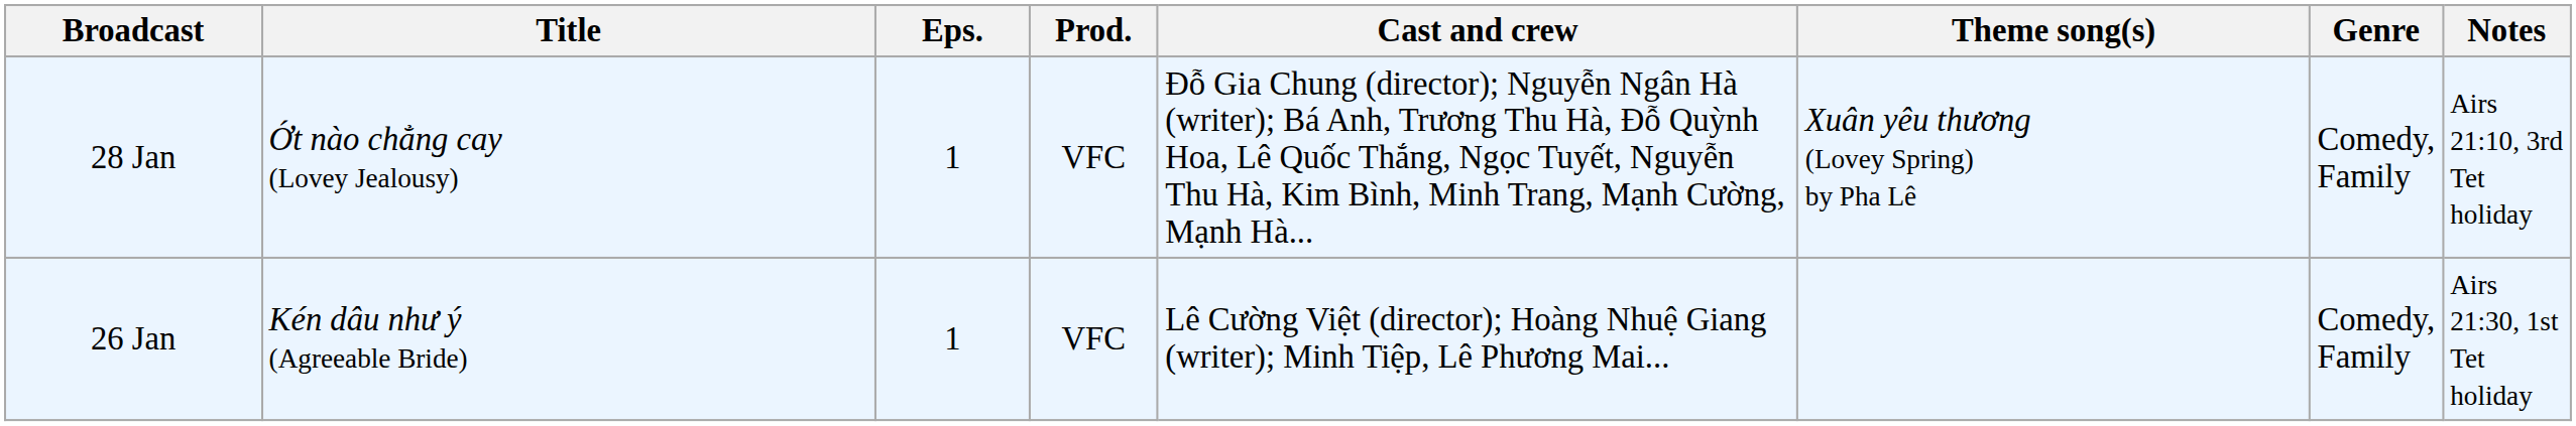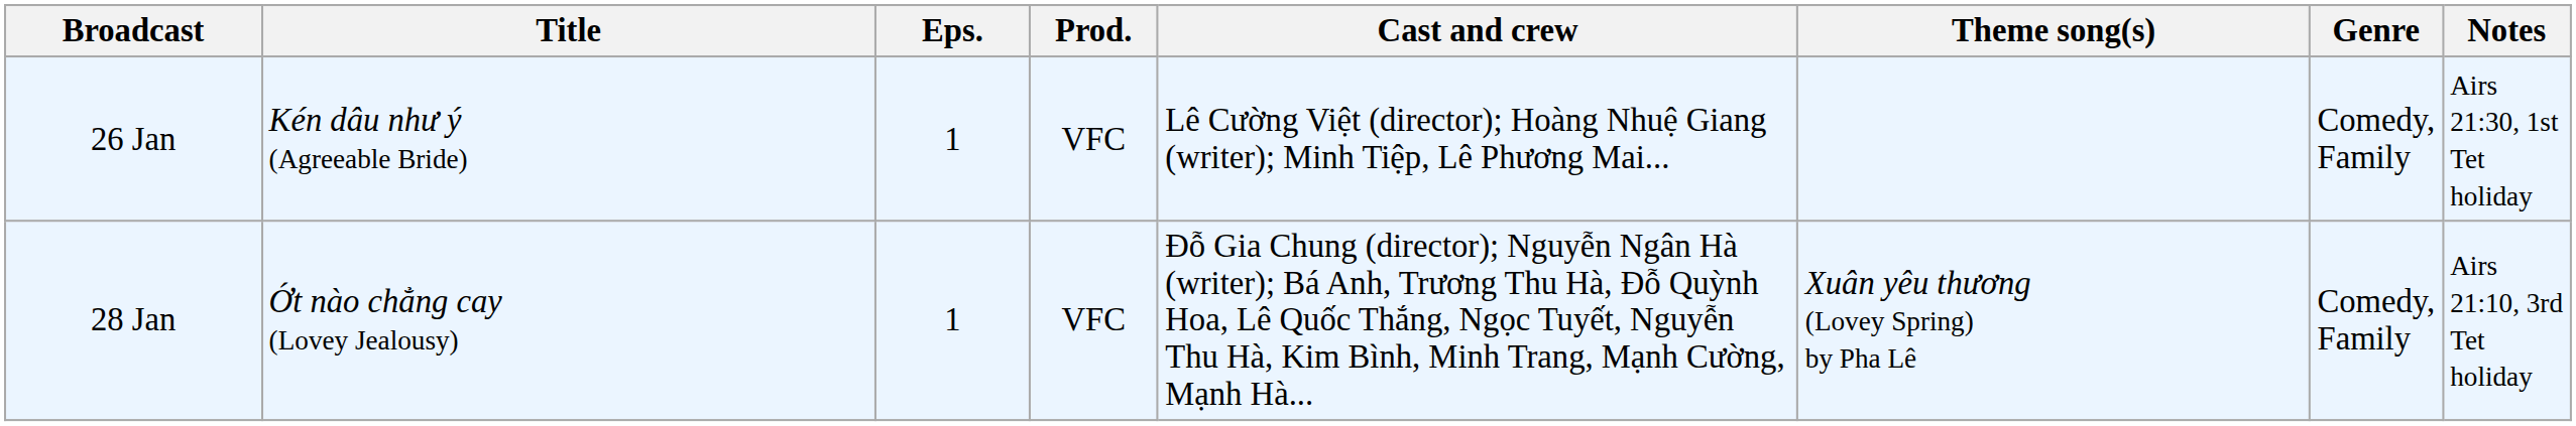rows swapped: 26 Jan <-> 28 Jan
